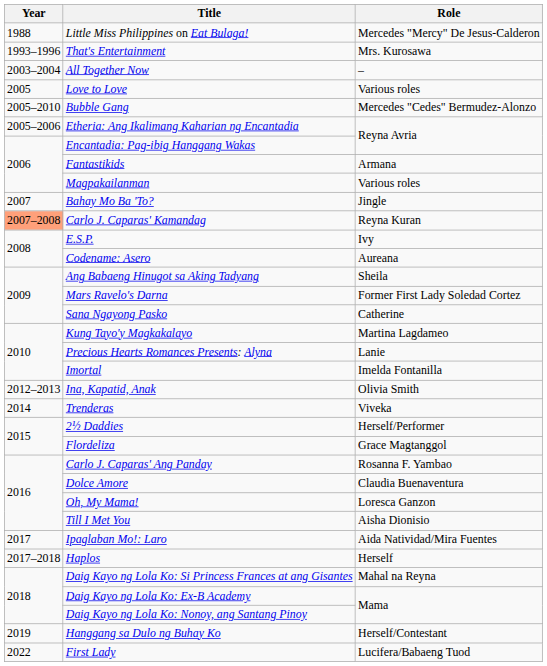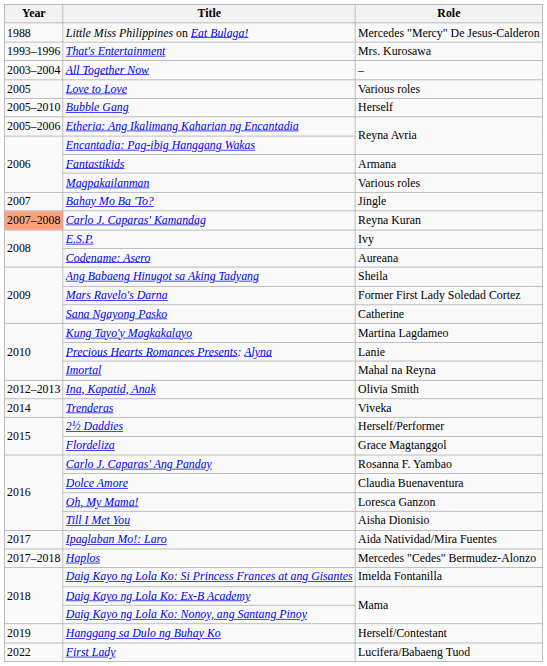Bubble Gang | Role: Mercedes "Cedes" Bermudez-Alonzo -> Herself
Imortal | Role: Imelda Fontanilla -> Mahal na Reyna
Haplos | Role: Herself -> Mercedes "Cedes" Bermudez-Alonzo
Daig Kayo ng Lola Ko: Si Princess Frances at ang Gisantes | Role: Mahal na Reyna -> Imelda Fontanilla
